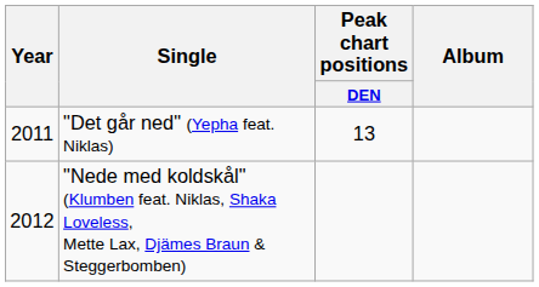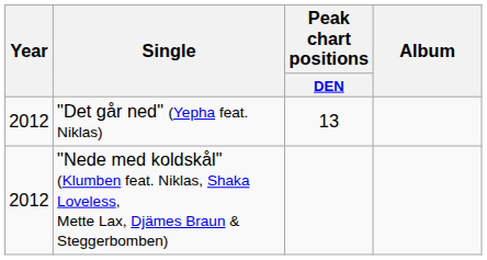"Det går ned" (Yepha feat. Niklas) | Year: 2011 -> 2012
